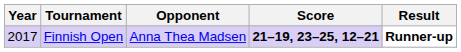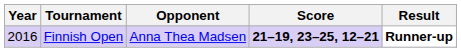Finnish Open | Year: 2017 -> 2016
